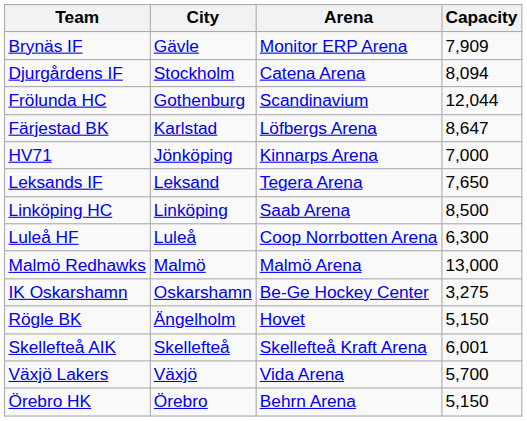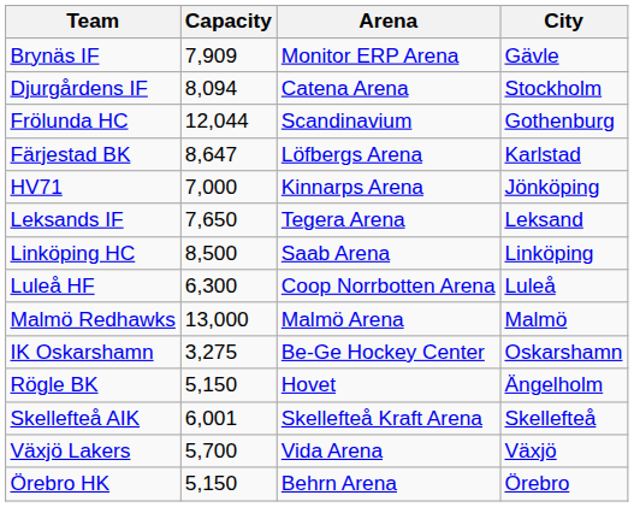columns swapped: City <-> Capacity
